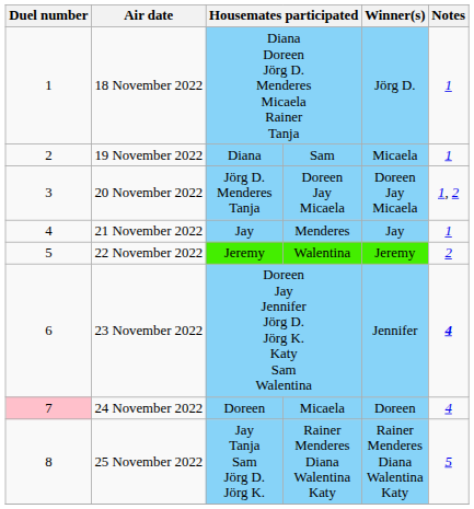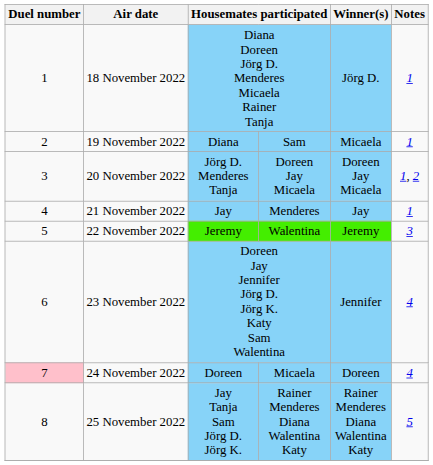22 November 2022 | Notes: 2 -> 3
23 November 2022 | Notes: bold -> normal
